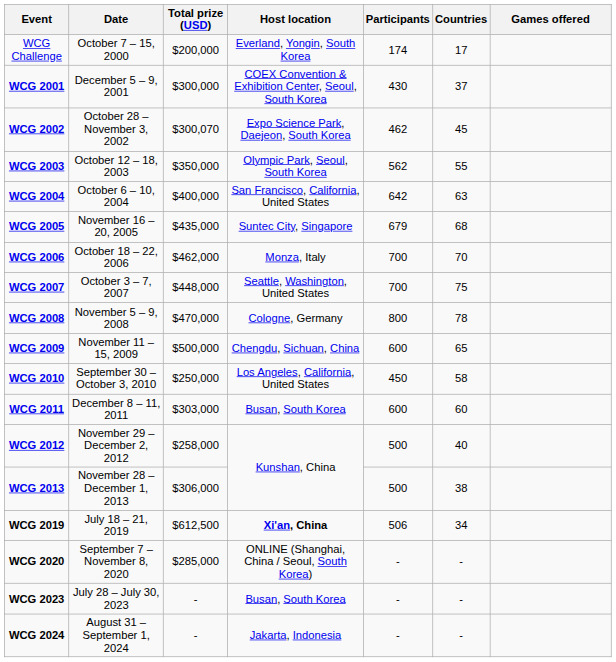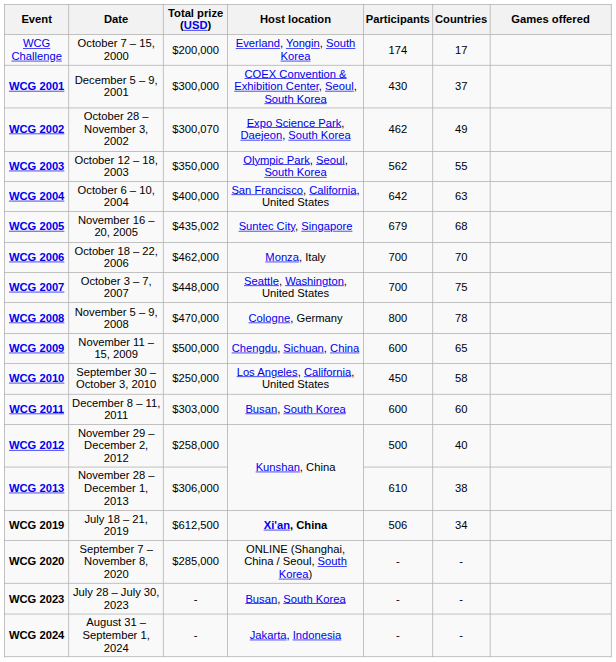WCG 2002 | Countries: 45 -> 49
WCG 2005 | Total prize (USD): $435,000 -> $435,002
WCG 2013 | Participants: 500 -> 610
